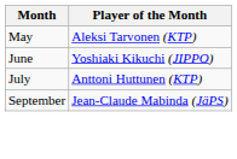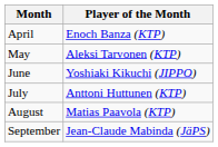+ row: April | Enoch Banza (KTP)
+ row: August | Matias Paavola (KTP)
